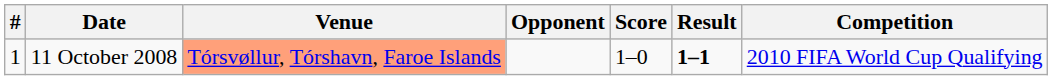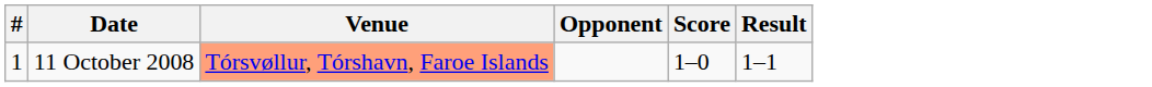- column: Competition | 2010 FIFA World Cup Qualifying
11 October 2008 | Result: bold -> normal
